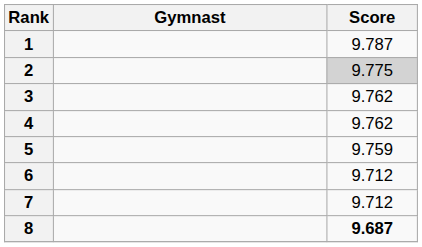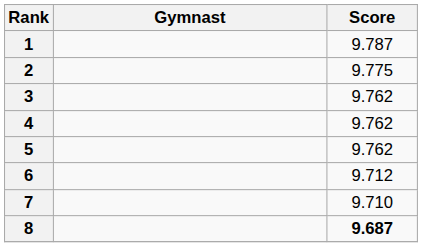2 | Score: lightgrey background -> no background
5 | Score: 9.759 -> 9.762
7 | Score: 9.712 -> 9.710
